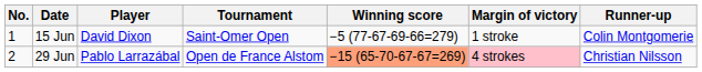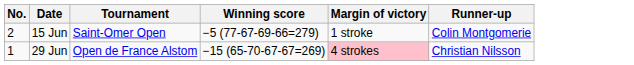- column: Player | David Dixon | Pablo Larrazábal
15 Jun | No.: 1 -> 2
29 Jun | No.: 2 -> 1
29 Jun | Winning score: lightsalmon background -> no background
